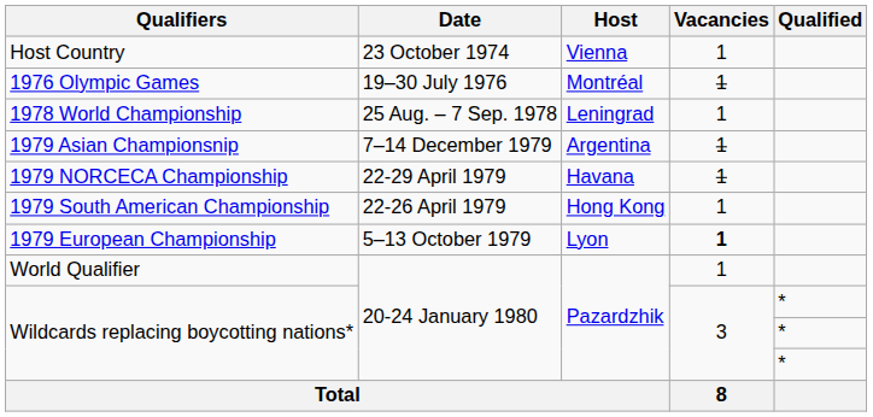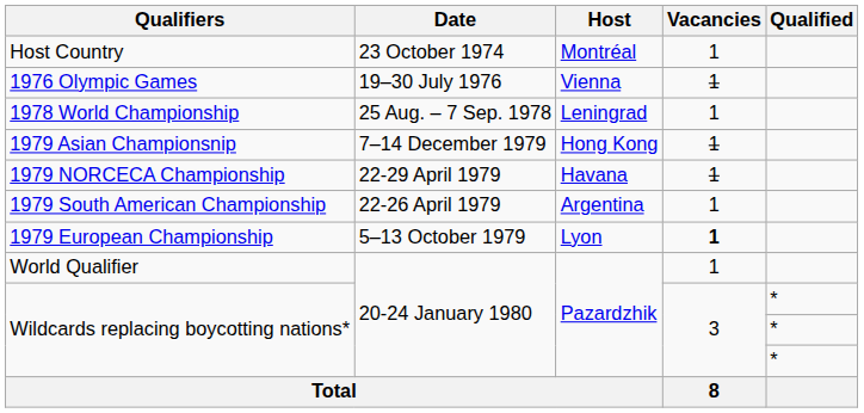Host Country | Host: Vienna -> Montréal
1976 Olympic Games | Host: Montréal -> Vienna
1979 Asian Championsnip | Host: Argentina -> Hong Kong
1979 South American Championship | Host: Hong Kong -> Argentina
